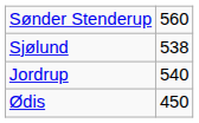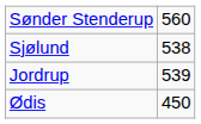Jordrup | column 2: 540 -> 539
